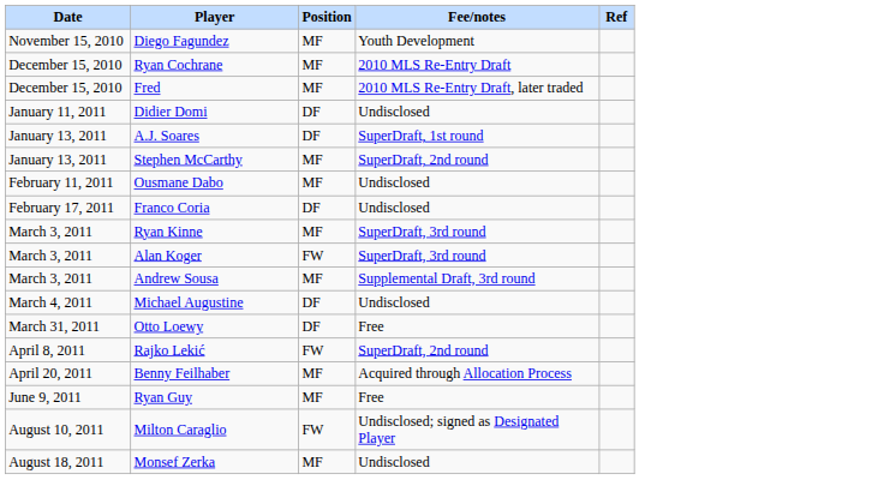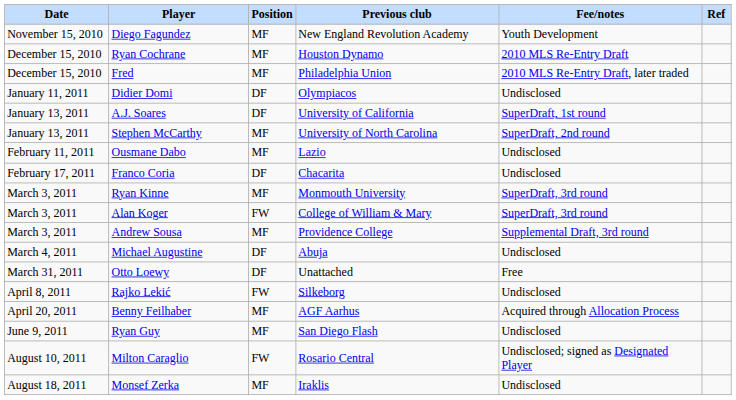+ column: Previous club | New England Revolution Academy | Houston Dynamo | Philadelphia Union | Olympiacos | University of California | University of North Carolina | Lazio | Chacarita | Monmouth University | College of William & Mary | Providence College | Abuja | Unattached | Silkeborg | AGF Aarhus | San Diego Flash | Rosario Central | Iraklis
Rajko Lekić | Fee/notes: SuperDraft, 2nd round -> Undisclosed
Ryan Guy | Fee/notes: Free -> Undisclosed
